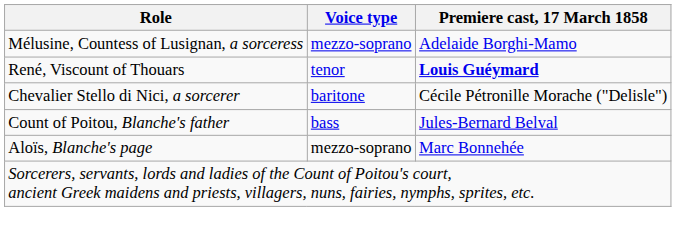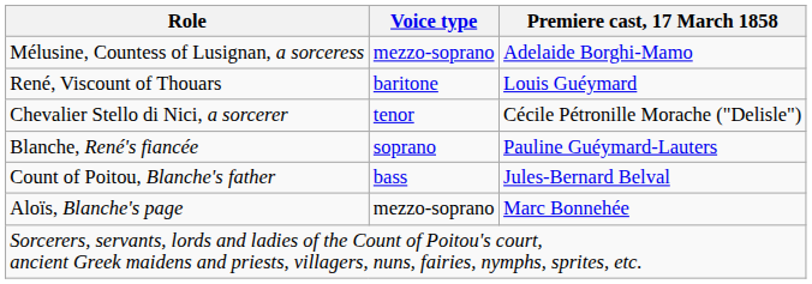René, Viscount of Thouars | Voice type: tenor -> baritone
René, Viscount of Thouars | Premiere cast, 17 March 1858: bold -> normal
Chevalier Stello di Nici, a sorcerer | Voice type: baritone -> tenor
+ row: Blanche, René's fiancée | soprano | Pauline Guéymard-Lauters
